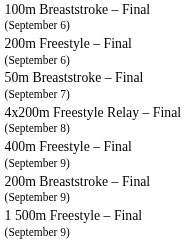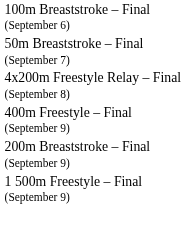- row: 200m Freestyle – Final (September 6)
